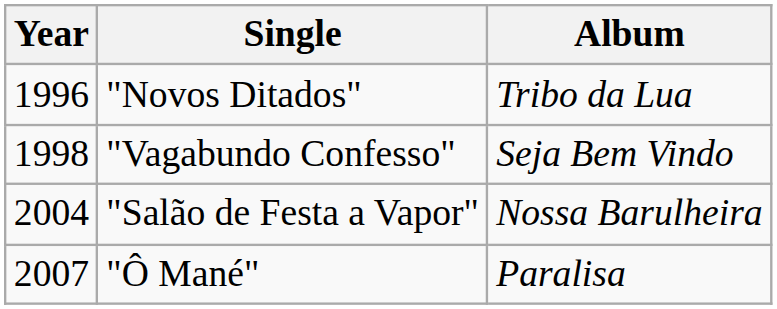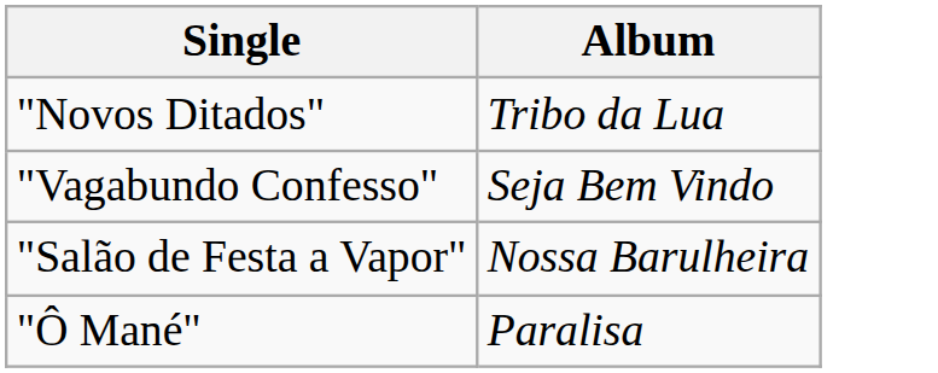- column: Year | 1996 | 1998 | 2004 | 2007
